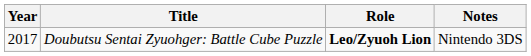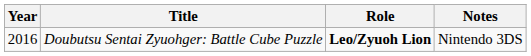Doubutsu Sentai Zyuohger: Battle Cube Puzzle | Year: 2017 -> 2016
